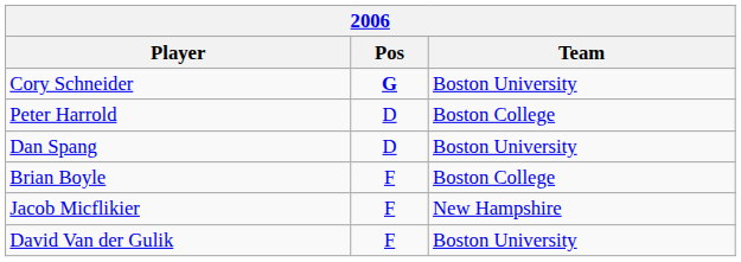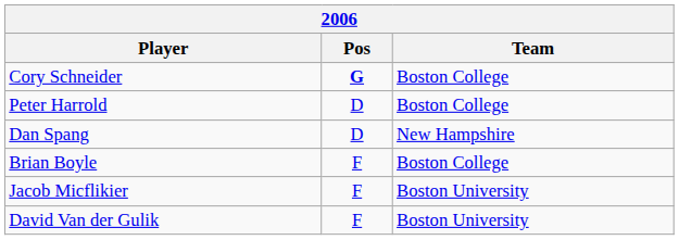Cory Schneider | Team: Boston University -> Boston College
Dan Spang | Team: Boston University -> New Hampshire
Jacob Micflikier | Team: New Hampshire -> Boston University
